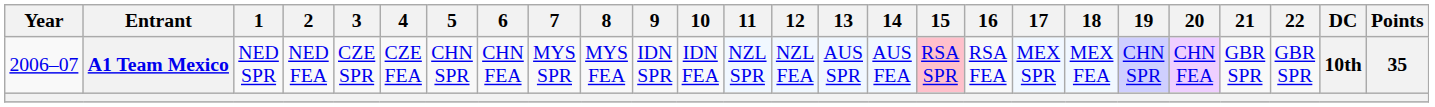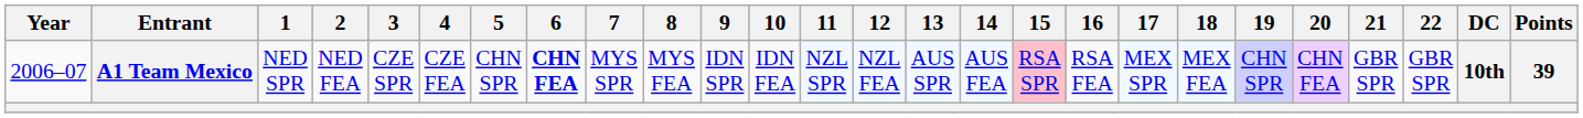A1 Team Mexico | 6: normal -> bold
A1 Team Mexico | Points: 35 -> 39
